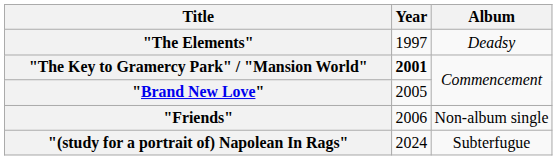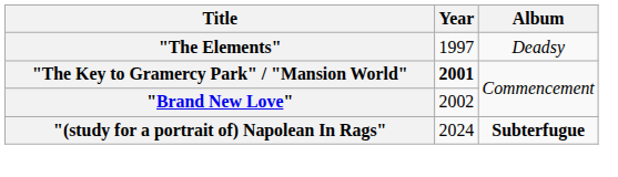"Brand New Love" | Year: 2005 -> 2002
- row: "Friends" | 2006 | Non-album single
"(study for a portrait of) Napolean In Rags" | Album: normal -> bold
